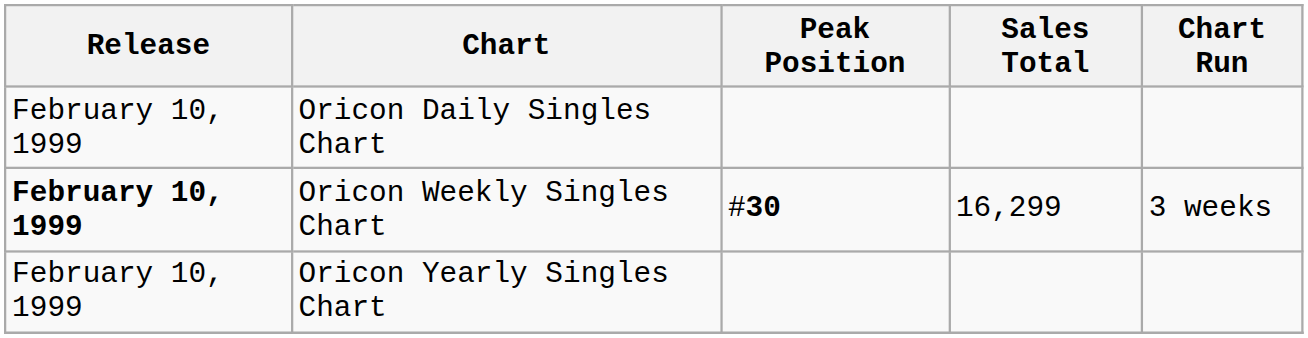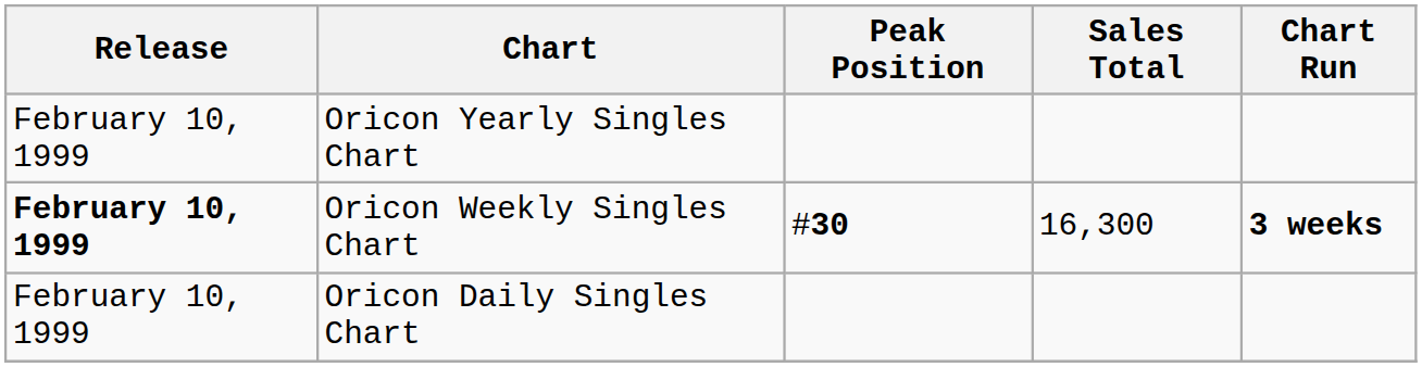rows swapped: Oricon Daily Singles Chart <-> Oricon Yearly Singles Chart
Oricon Weekly Singles Chart | Sales Total: 16,299 -> 16,300
Oricon Weekly Singles Chart | Chart Run: normal -> bold
